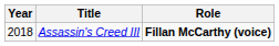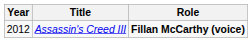Assassin's Creed III | Year: 2018 -> 2012
